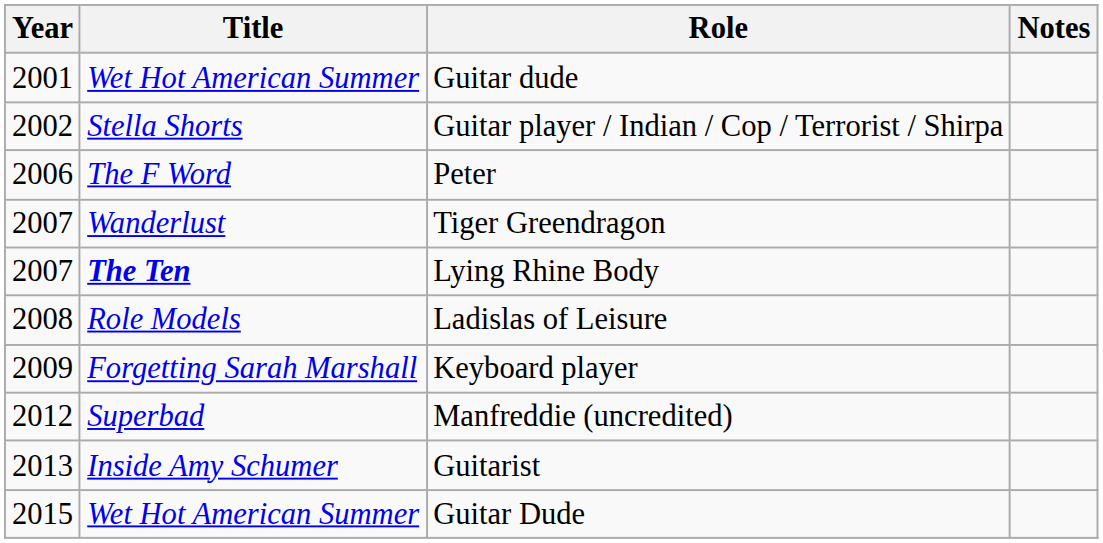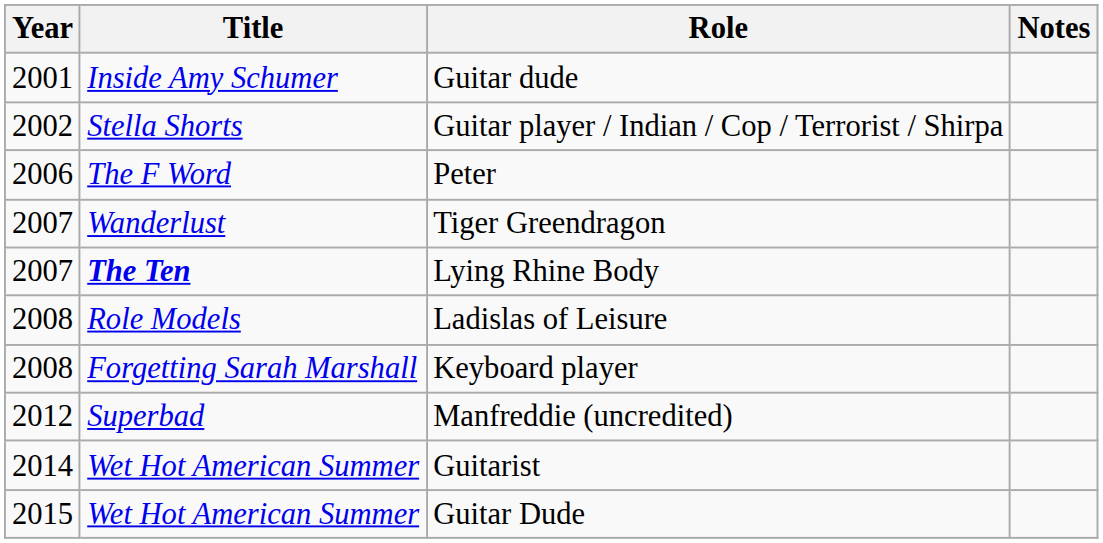Guitar dude | Title: Wet Hot American Summer -> Inside Amy Schumer
Keyboard player | Year: 2009 -> 2008
Guitarist | Year: 2013 -> 2014
Guitarist | Title: Inside Amy Schumer -> Wet Hot American Summer
